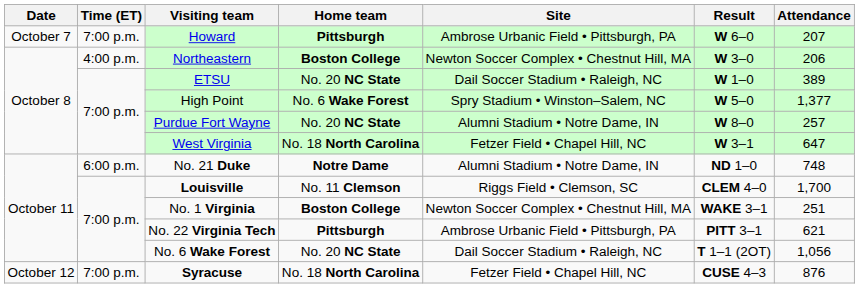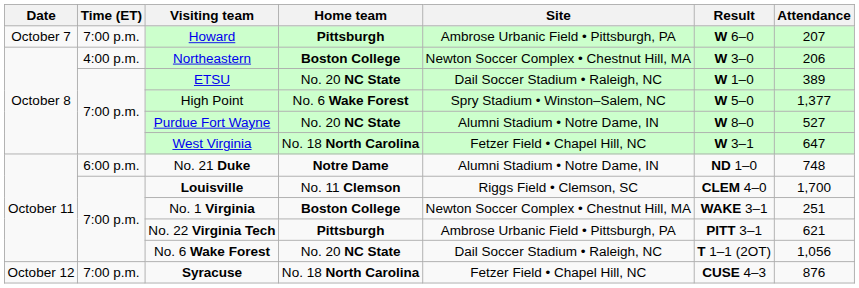Purdue Fort Wayne | Attendance: 257 -> 527
